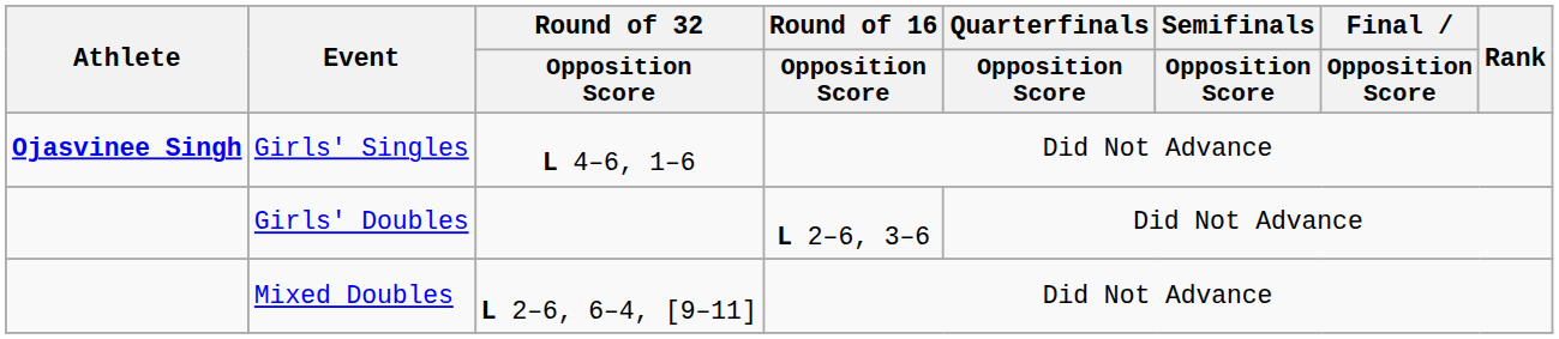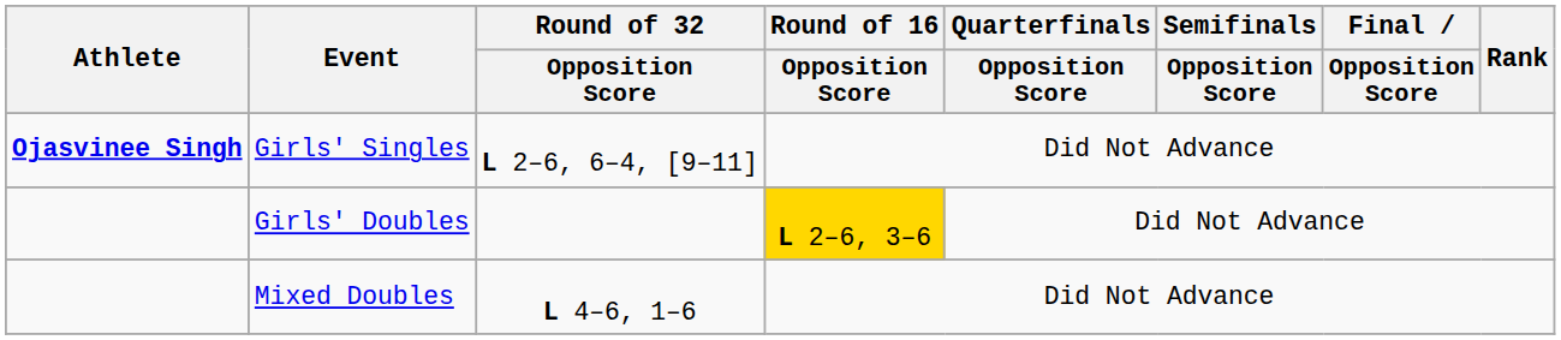Girls' Singles | Round of 32 / Opposition Score: L 4–6, 1–6 -> L 2–6, 6–4, [9–11]
Girls' Doubles | Round of 16 / Opposition Score: no background -> gold background
Mixed Doubles | Round of 32 / Opposition Score: L 2–6, 6–4, [9–11] -> L 4–6, 1–6
